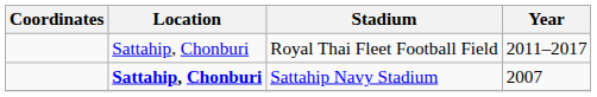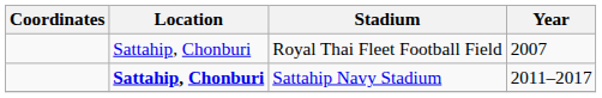Royal Thai Fleet Football Field | Year: 2011–2017 -> 2007
Sattahip Navy Stadium | Year: 2007 -> 2011–2017
